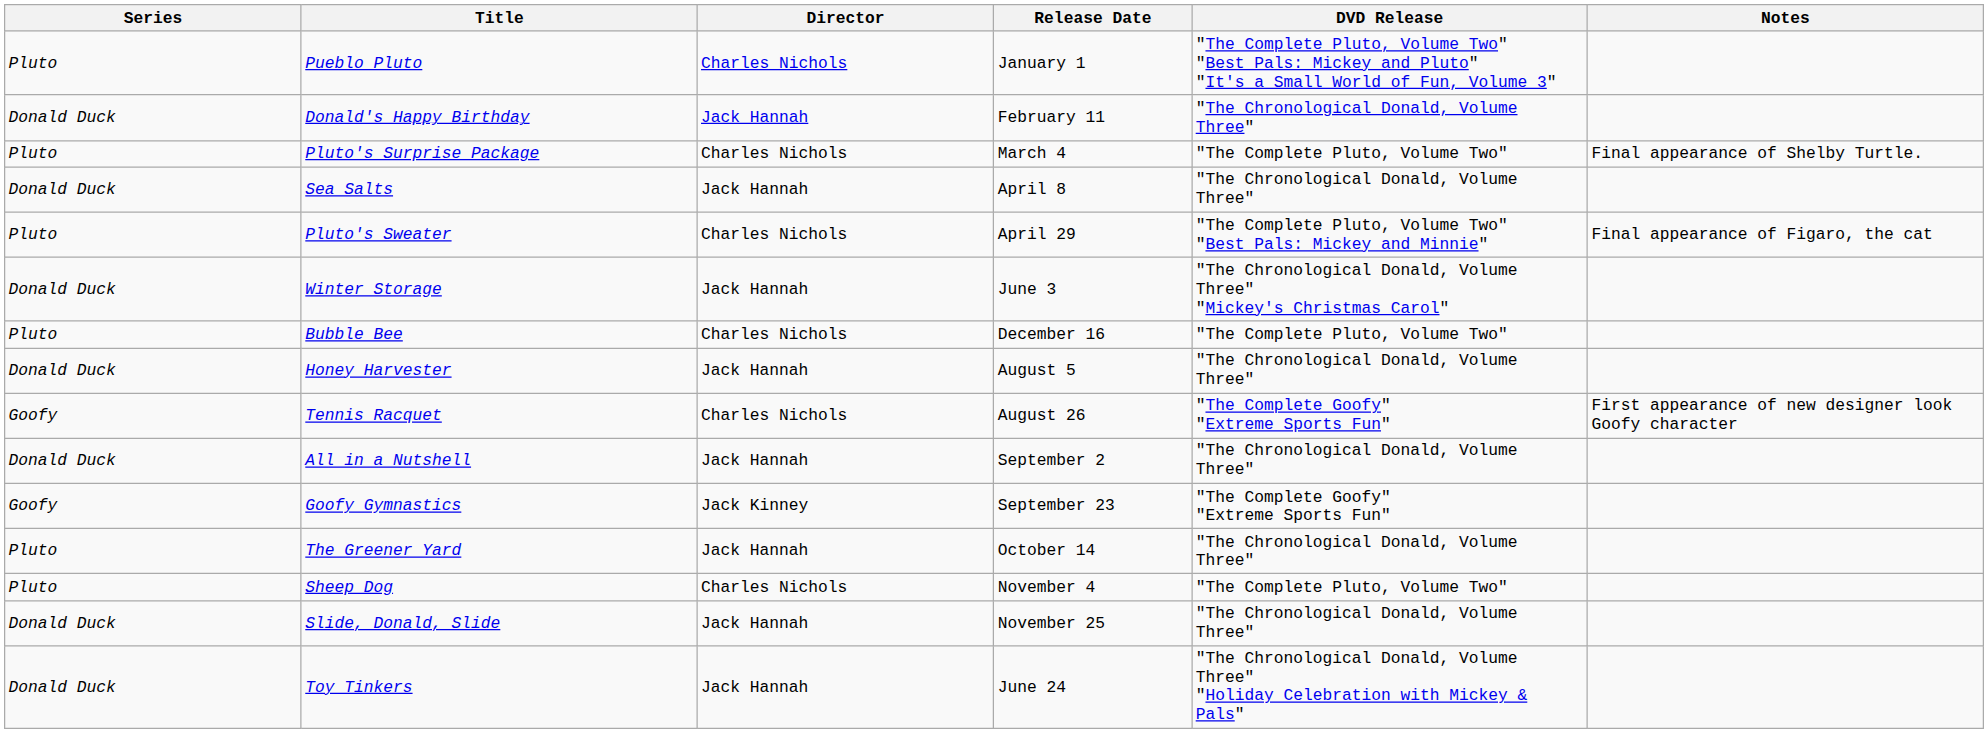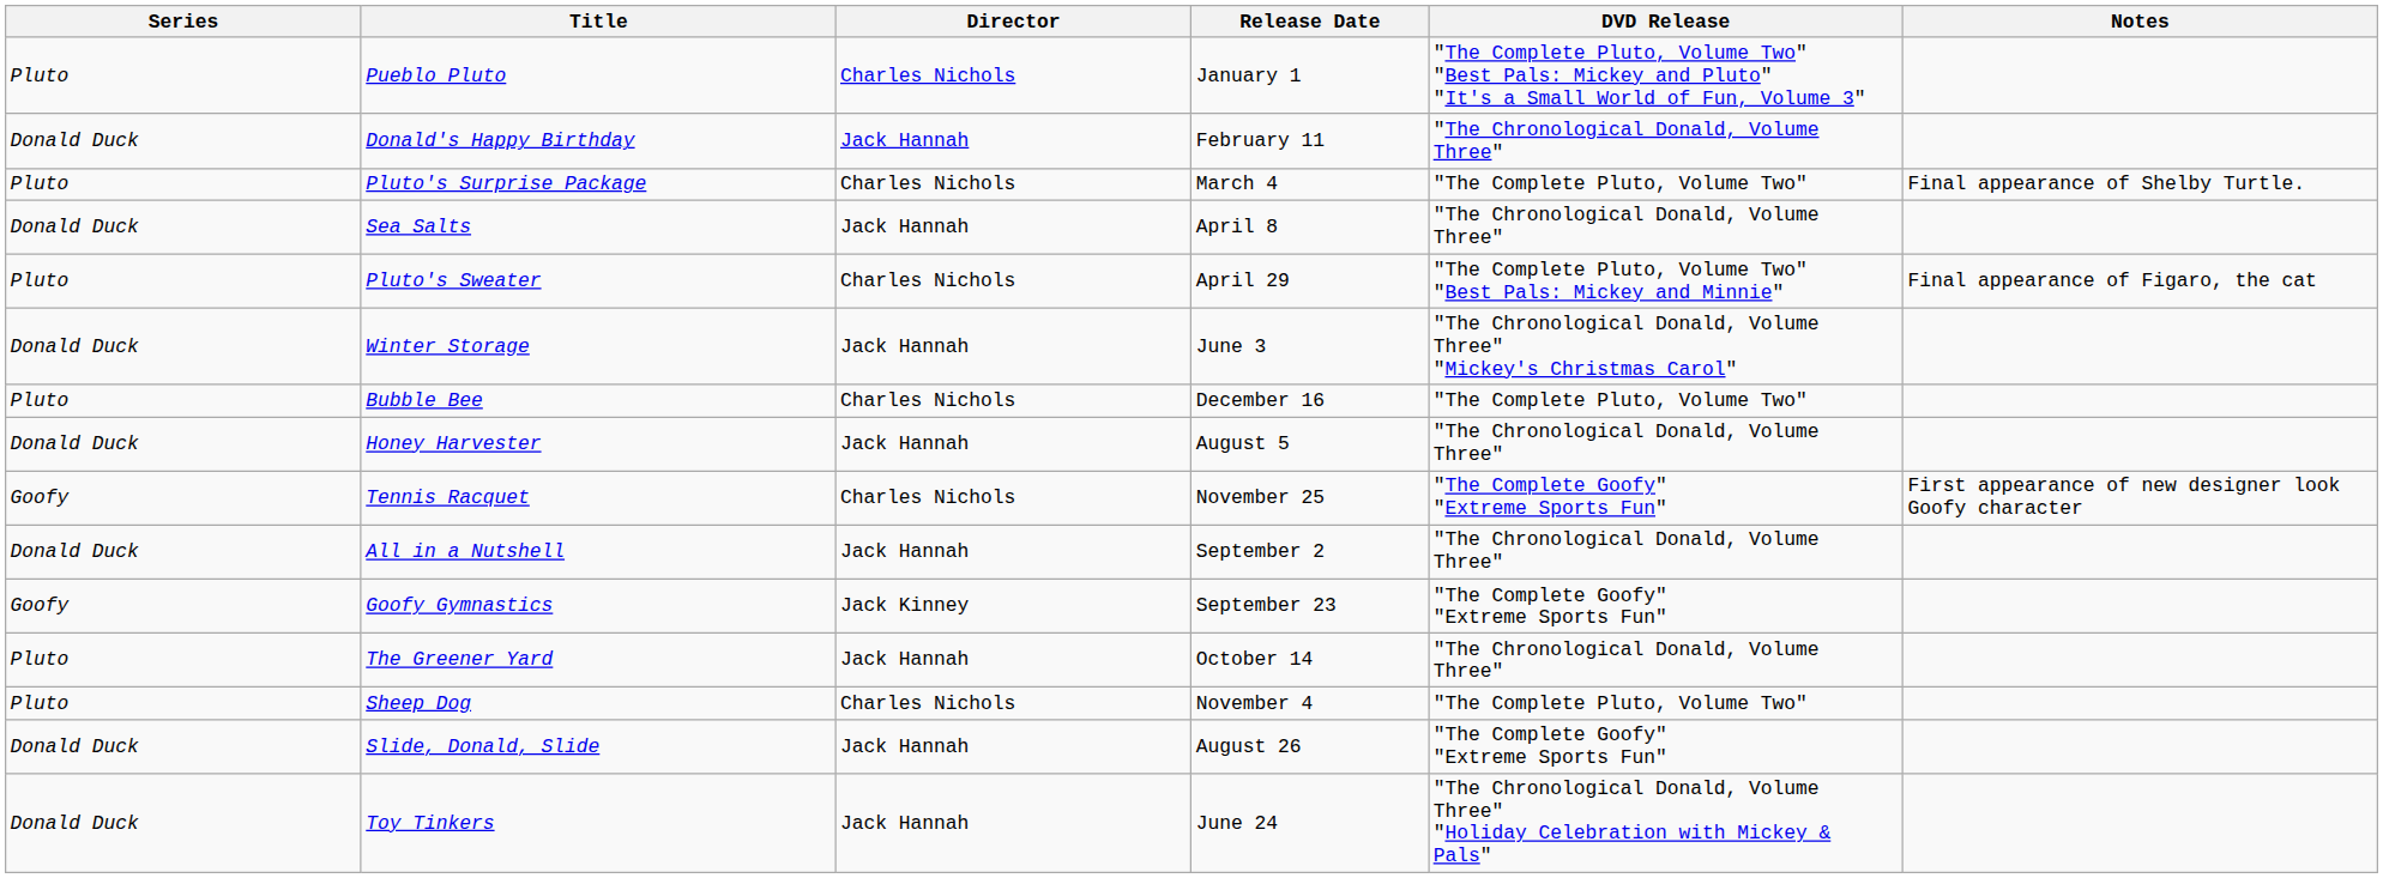Tennis Racquet | Release Date: August 26 -> November 25
Slide, Donald, Slide | Release Date: November 25 -> August 26
Slide, Donald, Slide | DVD Release: "The Chronological Donald, Volume Three" -> "The Complete Goofy" "Extreme Sports Fun"
